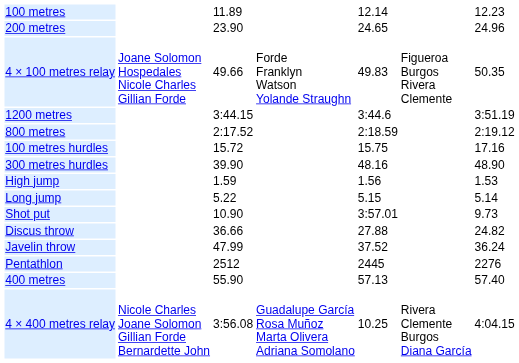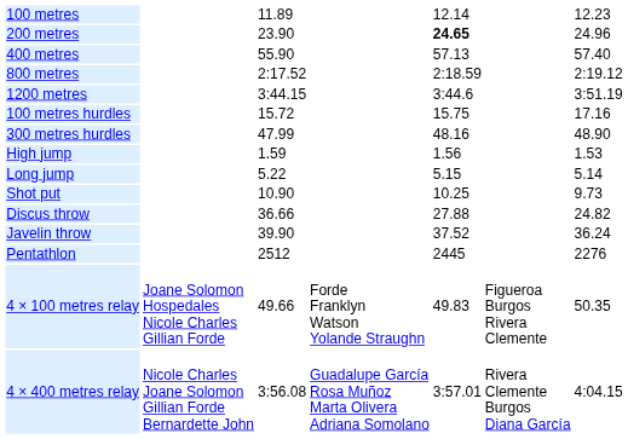200 metres | column 5: normal -> bold
rows swapped: 400 metres <-> 4 × 100 metres relay
rows swapped: 800 metres <-> 1200 metres
300 metres hurdles | column 3: 39.90 -> 47.99
Shot put | column 5: 3:57.01 -> 10.25
Javelin throw | column 3: 47.99 -> 39.90
4 × 400 metres relay | column 5: 10.25 -> 3:57.01
